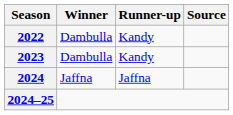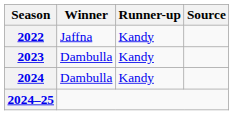2022 | Winner: Dambulla -> Jaffna
2024 | Winner: Jaffna -> Dambulla
2024 | Runner-up: Jaffna -> Kandy
